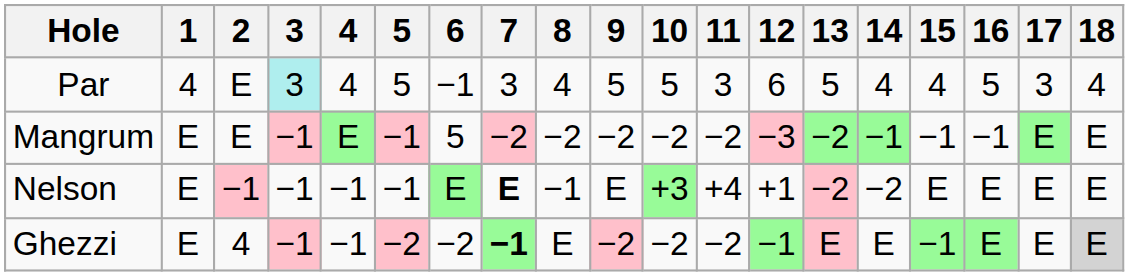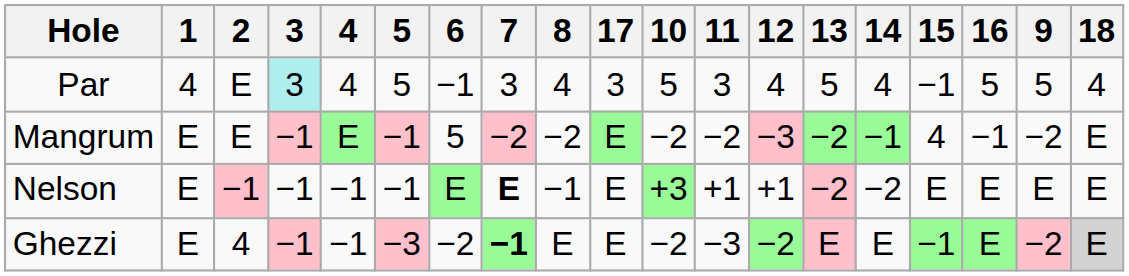columns swapped: 9 <-> 17
Par | 12: 6 -> 4
Par | 15: 4 -> −1
Mangrum | 15: −1 -> 4
Nelson | 11: +4 -> +1
Ghezzi | 5: −2 -> −3
Ghezzi | 11: −2 -> −3
Ghezzi | 12: −1 -> −2
